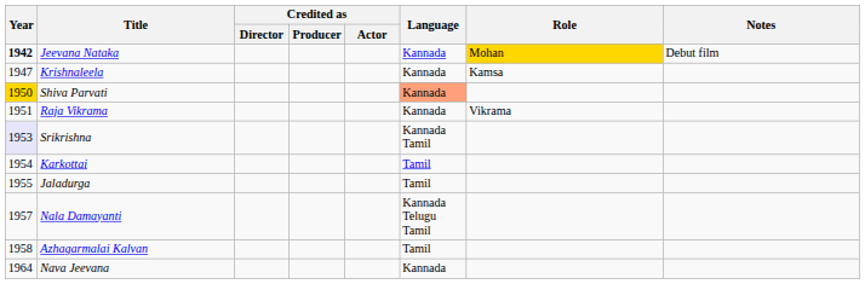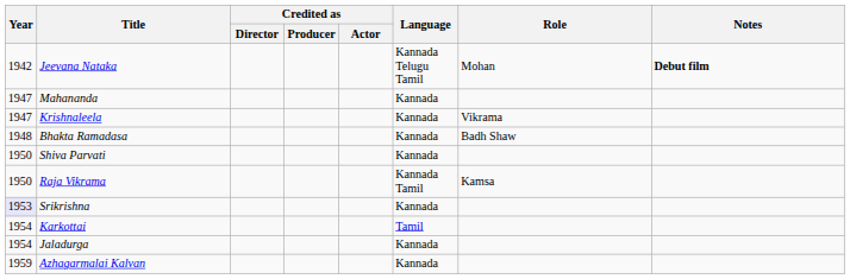Jeevana Nataka | Year: bold -> normal
Jeevana Nataka | Language: Kannada -> Kannada Telugu Tamil
Jeevana Nataka | Role: gold background -> no background
Jeevana Nataka | Notes: normal -> bold
+ row: 1947 | Mahananda | Kannada
Krishnaleela | Role: Kamsa -> Vikrama
+ row: 1948 | Bhakta Ramadasa | Kannada | Badh Shaw
Shiva Parvati | Year: gold background -> no background
Shiva Parvati | Language: lightsalmon background -> no background
Raja Vikrama | Year: 1951 -> 1950
Raja Vikrama | Language: Kannada -> Kannada Tamil
Raja Vikrama | Role: Vikrama -> Kamsa
Srikrishna | Language: Kannada Tamil -> Kannada
Jaladurga | Year: 1955 -> 1954
Jaladurga | Language: Tamil -> Kannada
- row: 1957 | Nala Damayanti | Kannada Telugu Tamil
Azhagarmalai Kalvan | Year: 1958 -> 1959
Azhagarmalai Kalvan | Language: Tamil -> Kannada
- row: 1964 | Nava Jeevana | Kannada
